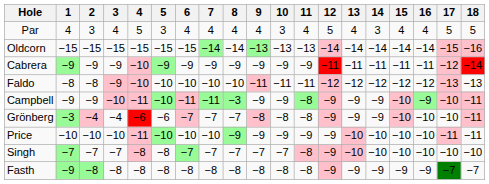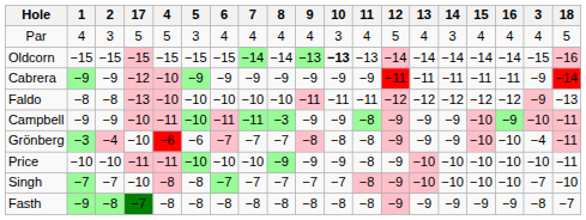columns swapped: 3 <-> 17
Oldcorn | 10: normal -> bold
Price | 11: −9 -> −8
